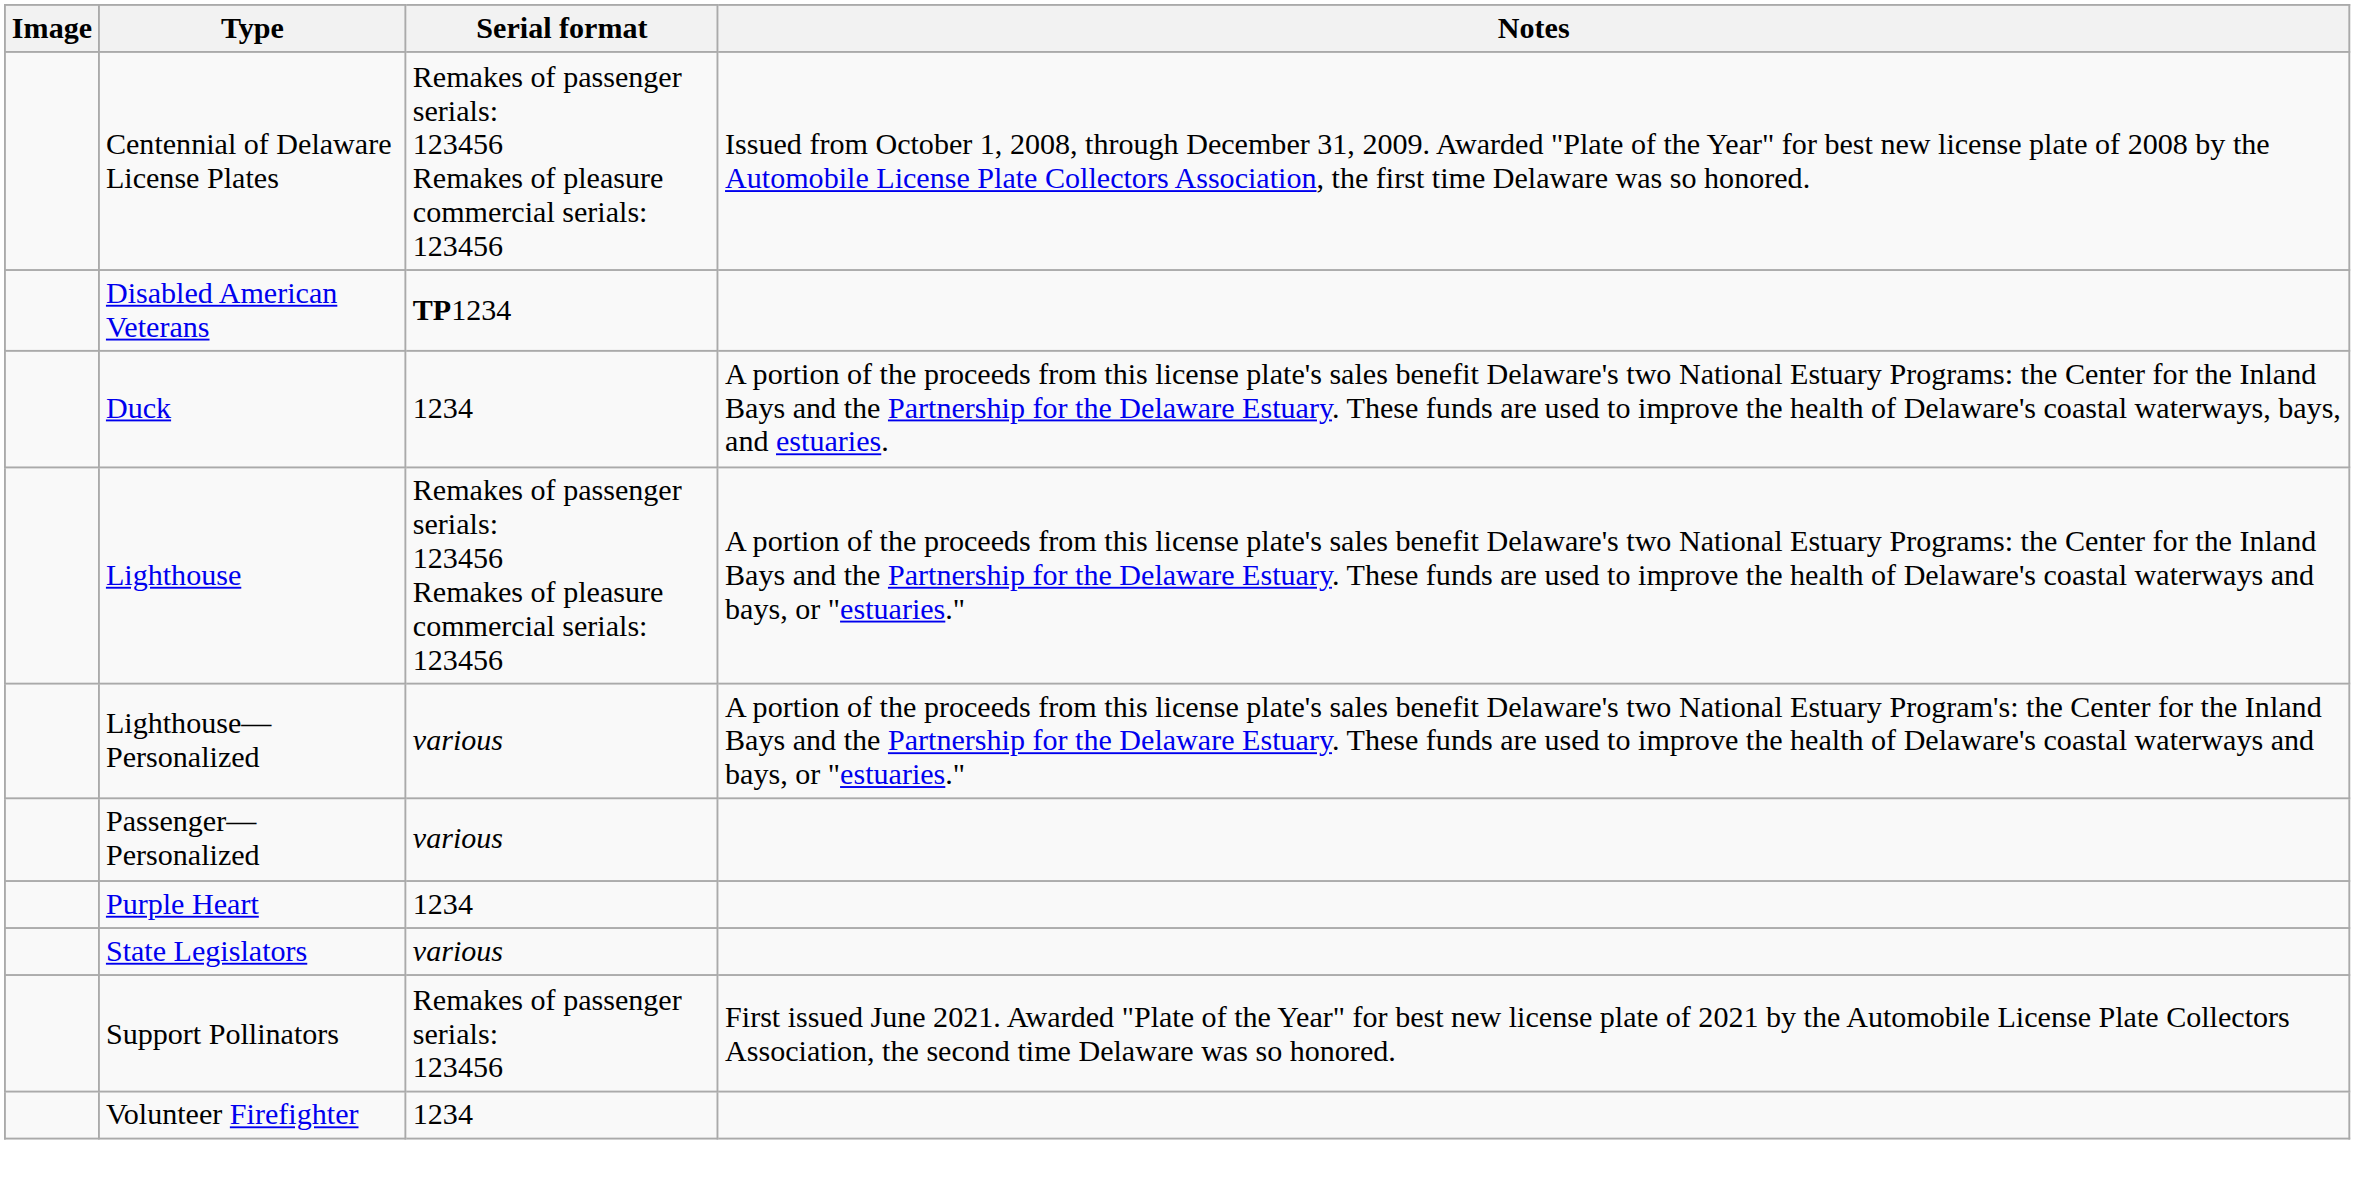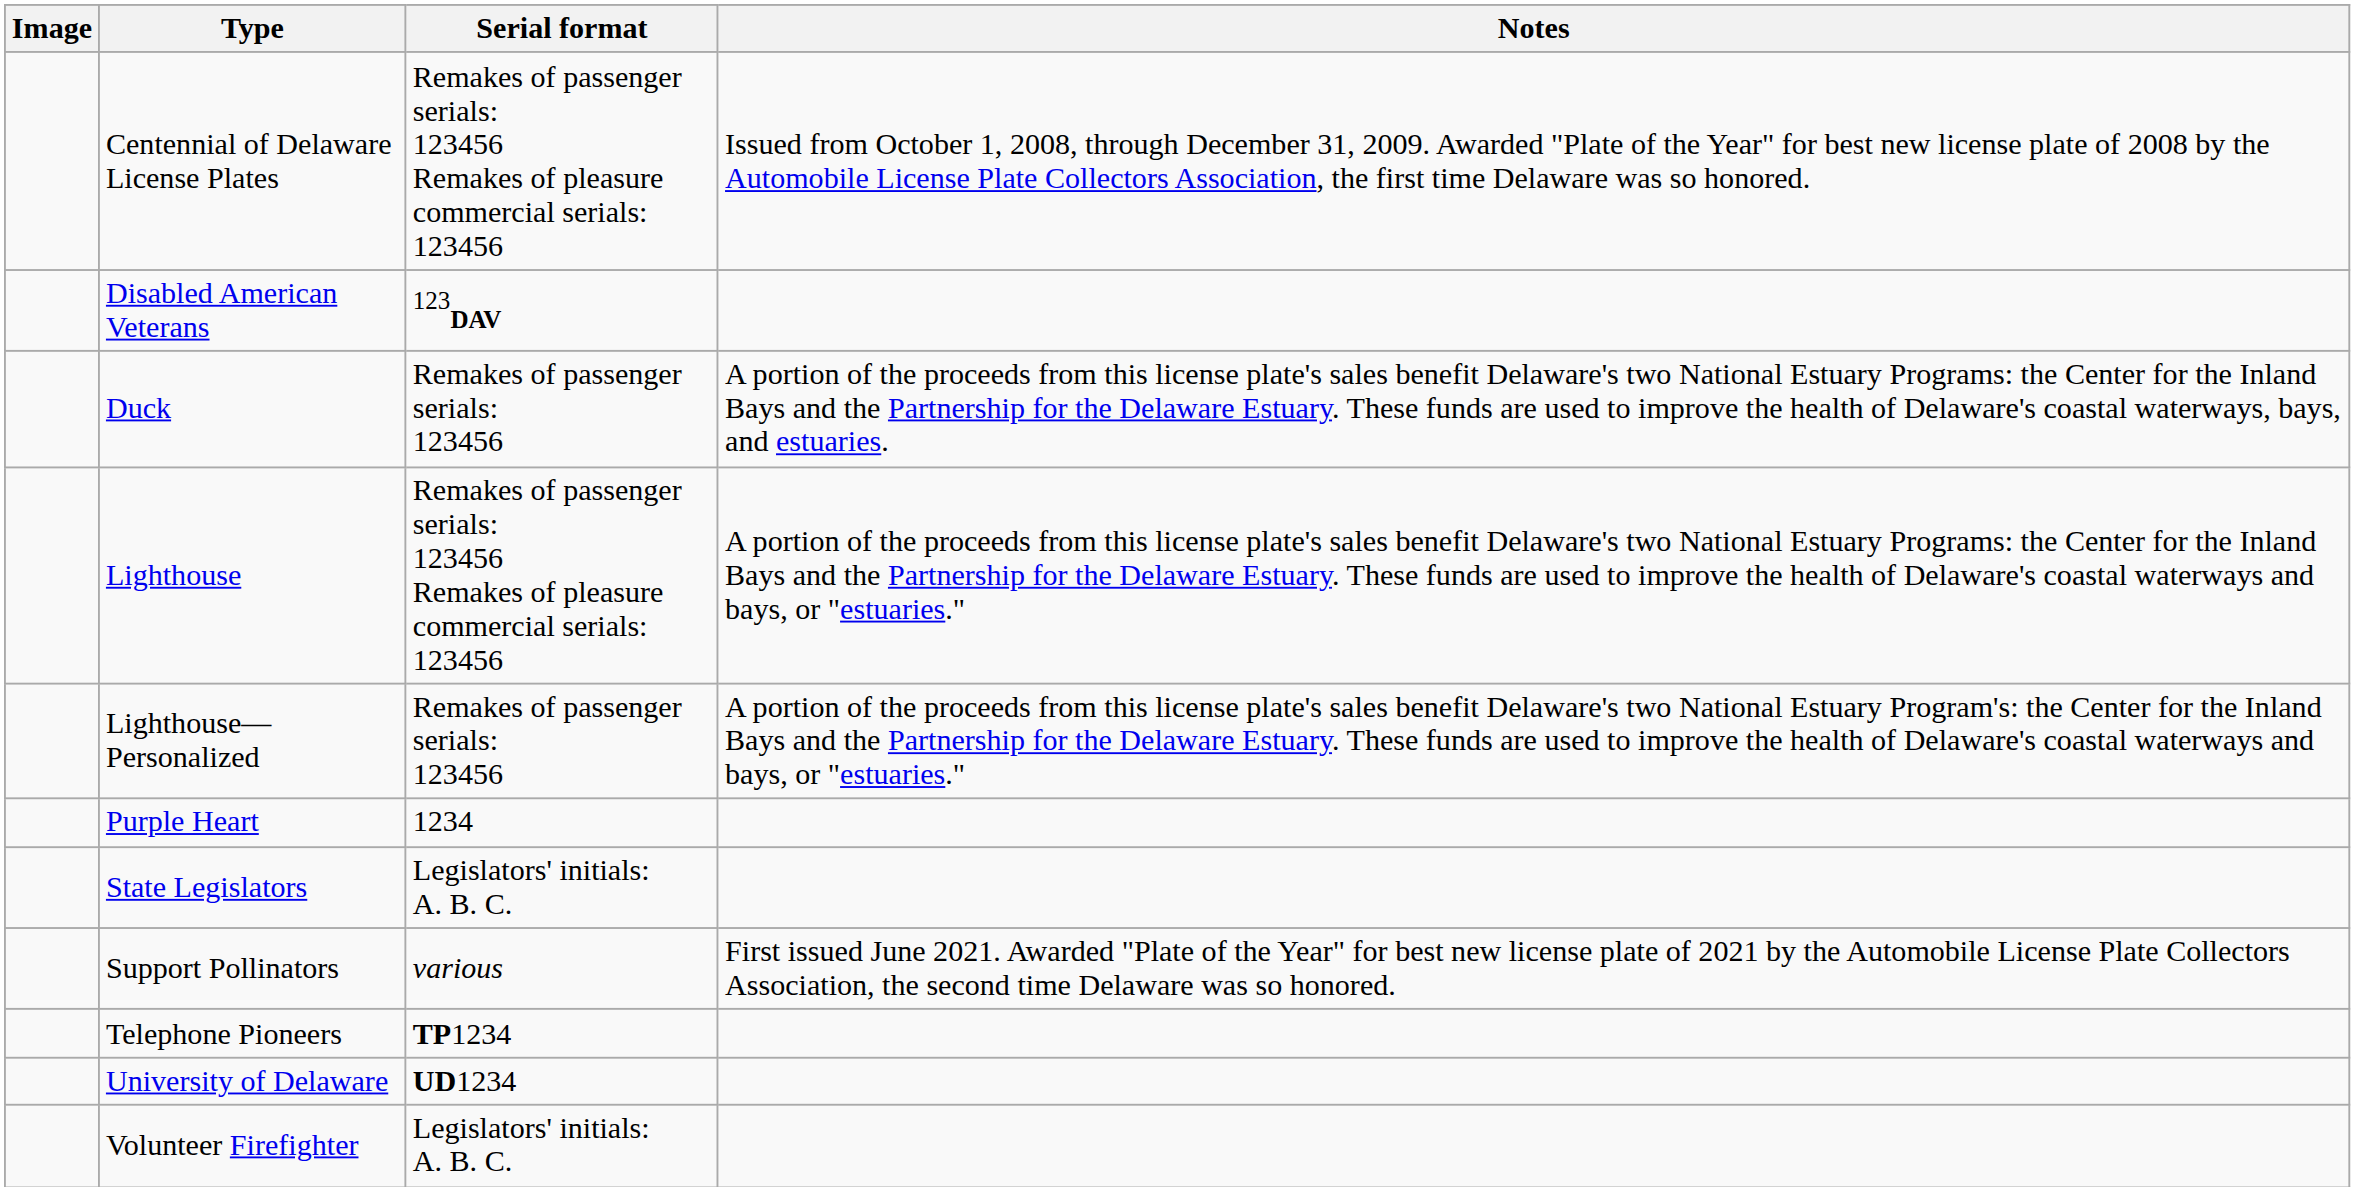Disabled American Veterans | Serial format: TP1234 -> 123DAV
Duck | Serial format: 1234 -> Remakes of passenger serials: 123456
Lighthouse—Personalized | Serial format: various -> Remakes of passenger serials: 123456
- row: Passenger—Personalized | various
State Legislators | Serial format: various -> Legislators' initials: A. B. C.
Support Pollinators | Serial format: Remakes of passenger serials: 123456 -> various
+ row: Telephone Pioneers | TP1234
+ row: University of Delaware | UD1234
Volunteer Firefighter | Serial format: 1234 -> Legislators' initials: A. B. C.
